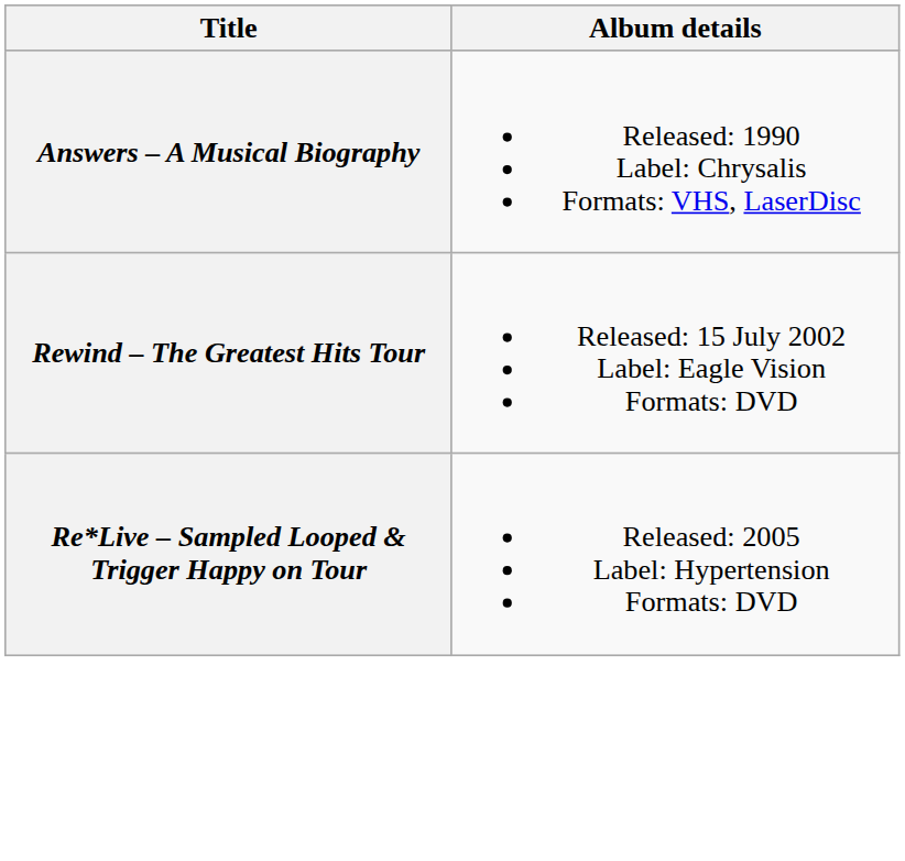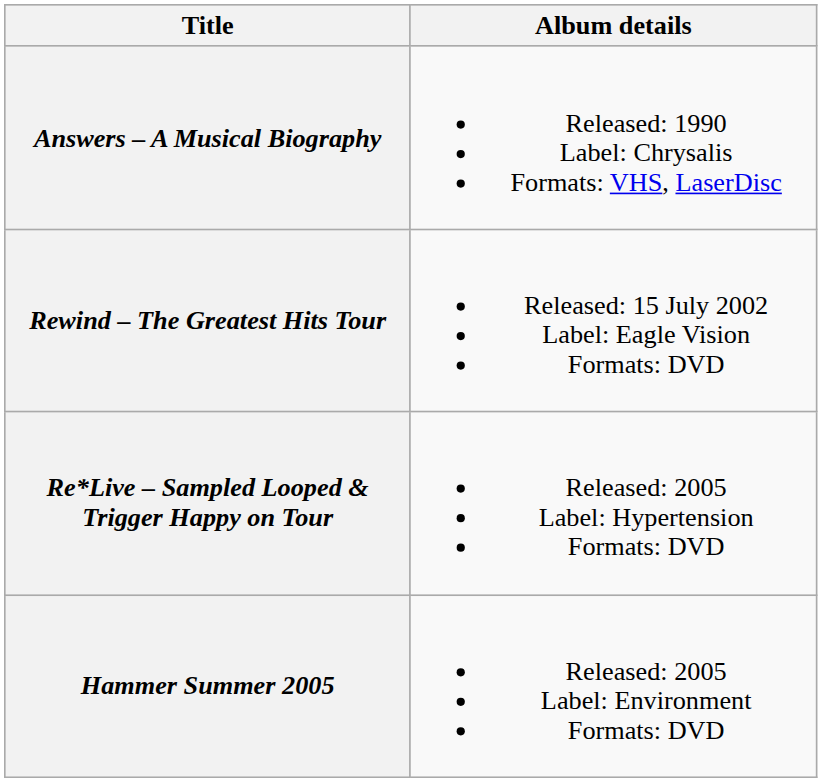+ row: Hammer Summer 2005 | Released: 2005 Label: Environment Formats: DVD
